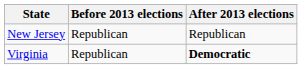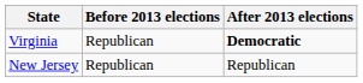rows swapped: New Jersey <-> Virginia
